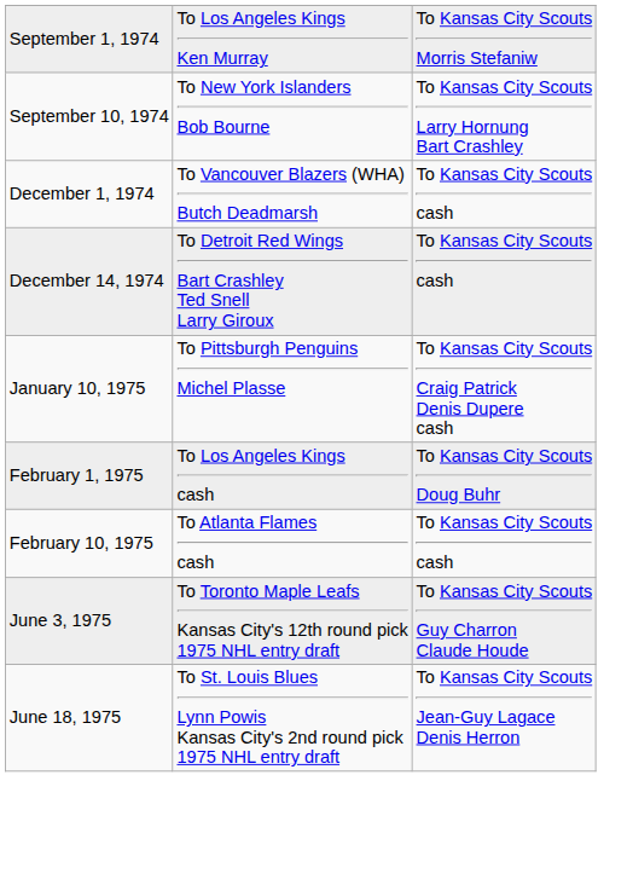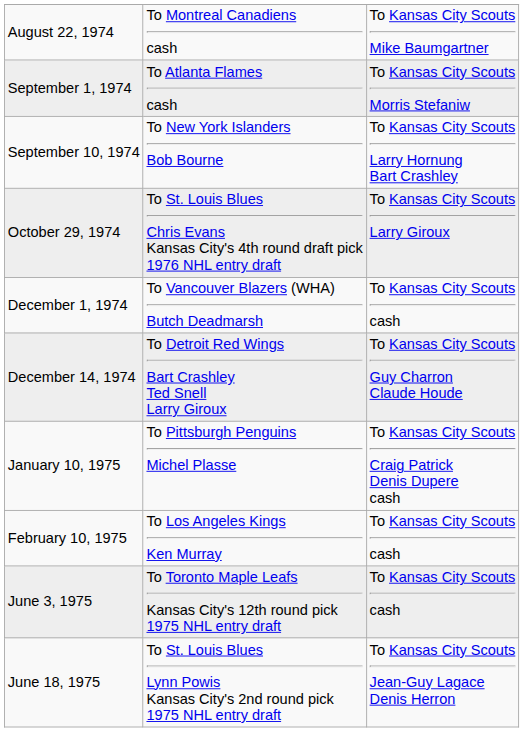+ row: August 22, 1974 | To Montreal Canadiens cash | To Kansas City Scouts Mike Baumgartner
September 1, 1974 | column 2: To Los Angeles Kings Ken Murray -> To Atlanta Flames cash
+ row: October 29, 1974 | To St. Louis Blues Chris Evans Kansas City's 4th round draft pick 1976 NHL entry draft | To Kansas City Scouts Larry Giroux
December 14, 1974 | column 3: To Kansas City Scouts cash -> To Kansas City Scouts Guy Charron Claude Houde
- row: February 1, 1975 | To Los Angeles Kings cash | To Kansas City Scouts Doug Buhr
February 10, 1975 | column 2: To Atlanta Flames cash -> To Los Angeles Kings Ken Murray
June 3, 1975 | column 3: To Kansas City Scouts Guy Charron Claude Houde -> To Kansas City Scouts cash
